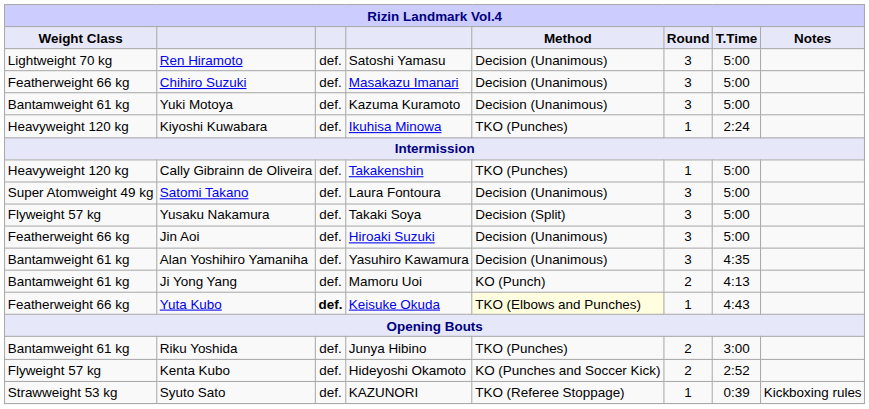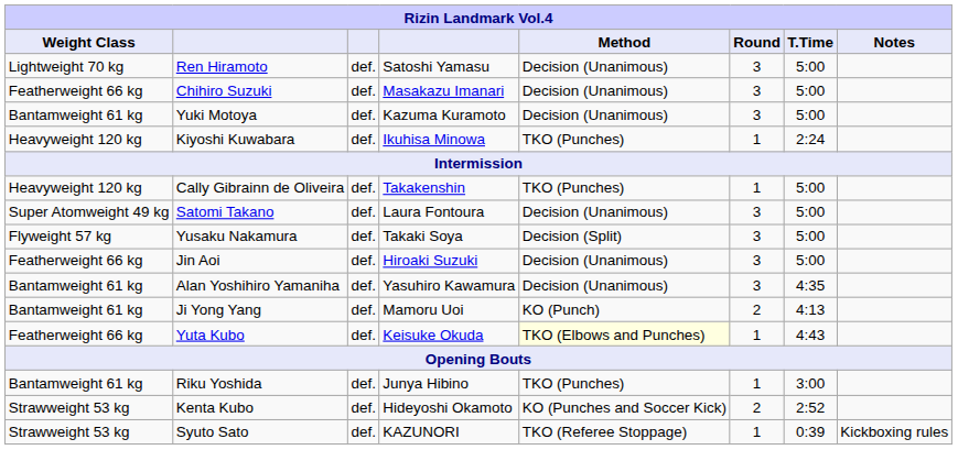Yuta Kubo | column 3: bold -> normal
Riku Yoshida | Round: 2 -> 1
Kenta Kubo | Weight Class: Flyweight 57 kg -> Strawweight 53 kg
